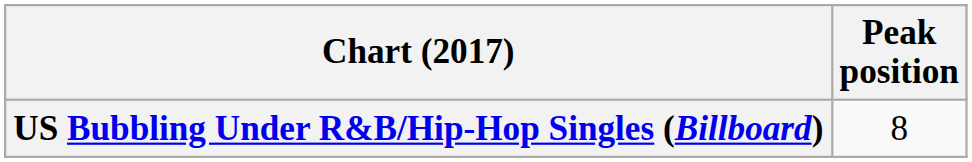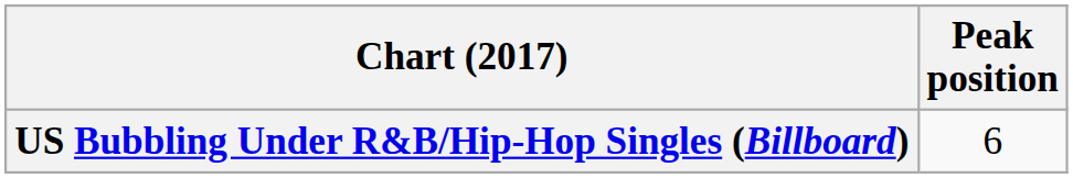US Bubbling Under R&B/Hip-Hop Singles (Billboard) | Peak position: 8 -> 6
